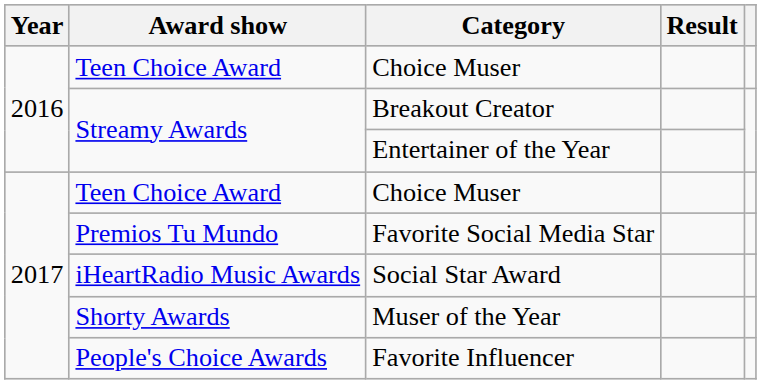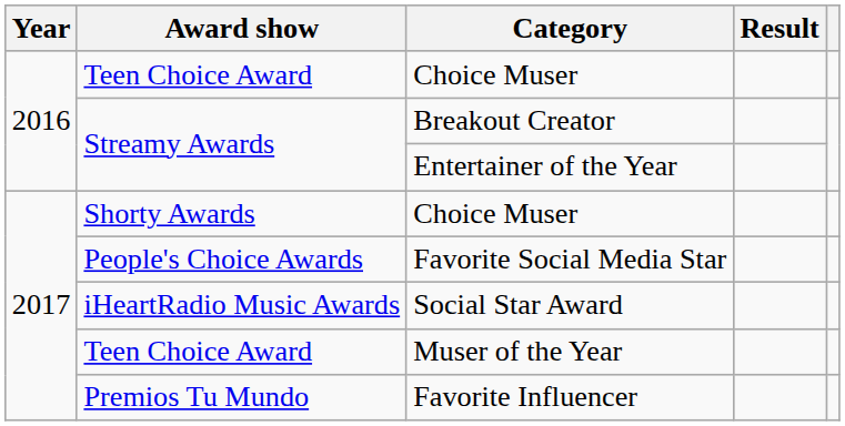2017 / Choice Muser | Award show: Teen Choice Award -> Shorty Awards
Favorite Social Media Star | Award show: Premios Tu Mundo -> People's Choice Awards
Muser of the Year | Award show: Shorty Awards -> Teen Choice Award
Favorite Influencer | Award show: People's Choice Awards -> Premios Tu Mundo
